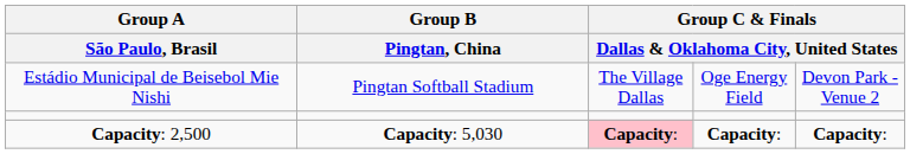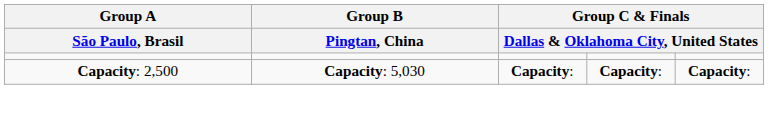- row: Estádio Municipal de Beisebol Mie Nishi | Pingtan Softball Stadium | The Village Dallas | Oge Energy Field | Devon Park - Venue 2
Capacity: 2,500 | column 3: pink background -> no background
